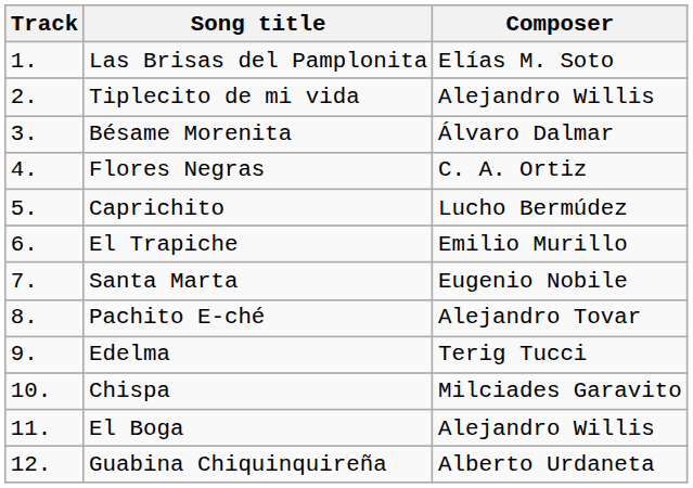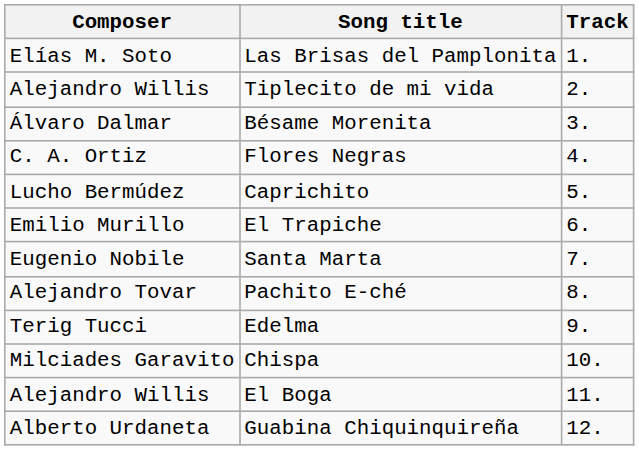columns swapped: Track <-> Composer
